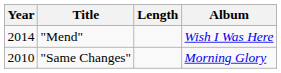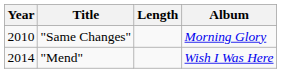rows swapped: "Same Changes" <-> "Mend"
